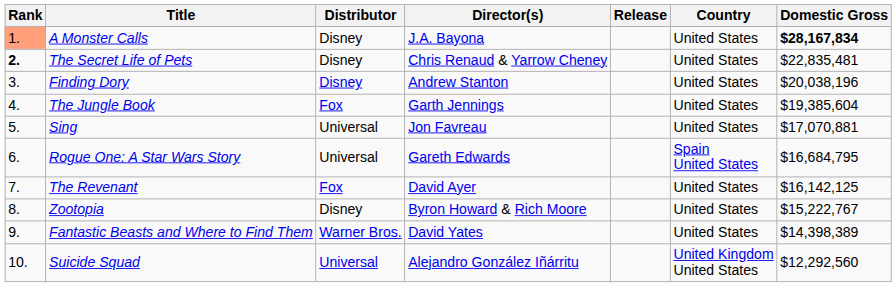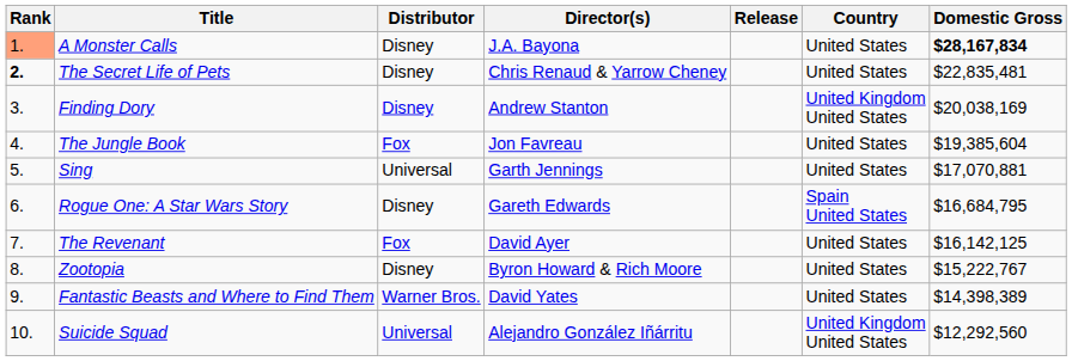Finding Dory | Country: United States -> United Kingdom United States
Finding Dory | Domestic Gross: $20,038,196 -> $20,038,169
The Jungle Book | Director(s): Garth Jennings -> Jon Favreau
Sing | Director(s): Jon Favreau -> Garth Jennings
Rogue One: A Star Wars Story | Distributor: Universal -> Disney
